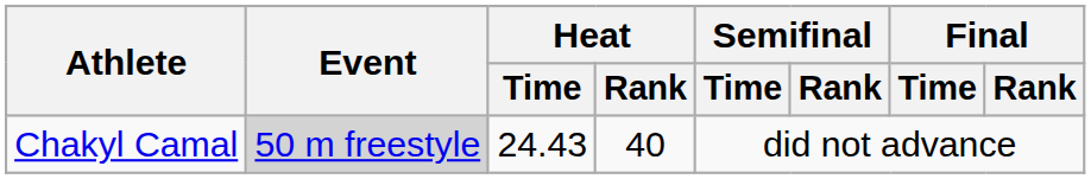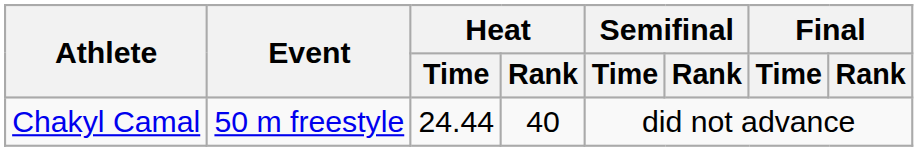Chakyl Camal | Event: lightgrey background -> no background
Chakyl Camal | Heat / Time: 24.43 -> 24.44
